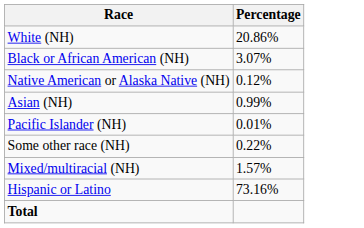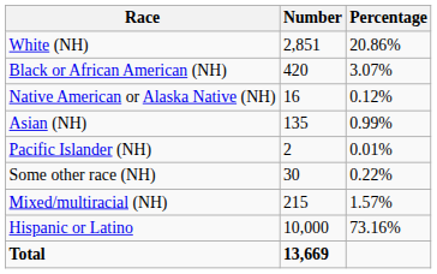+ column: Number | 2,851 | 420 | 16 | 135 | 2 | 30 | 215 | 10,000 | 13,669
